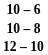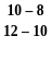- row: 10 – 6
